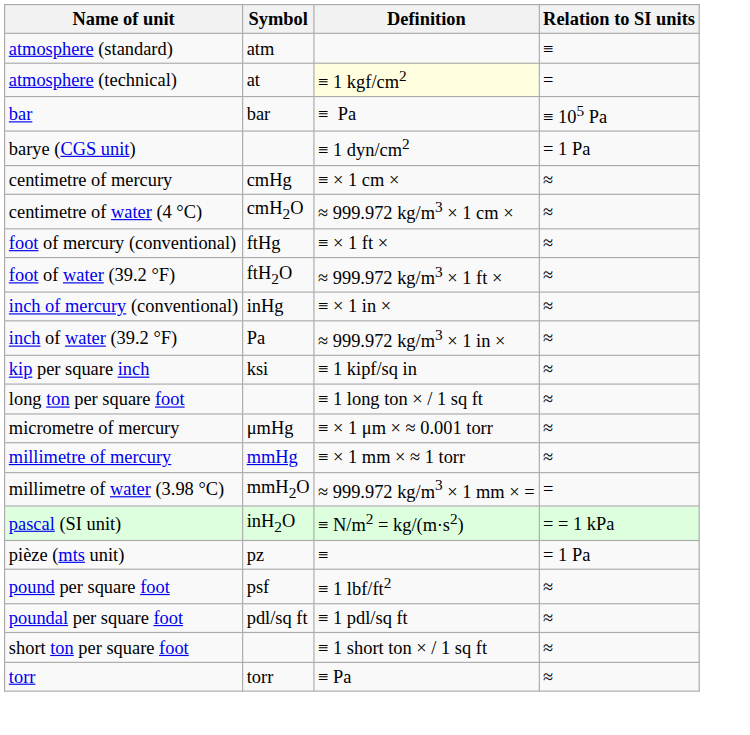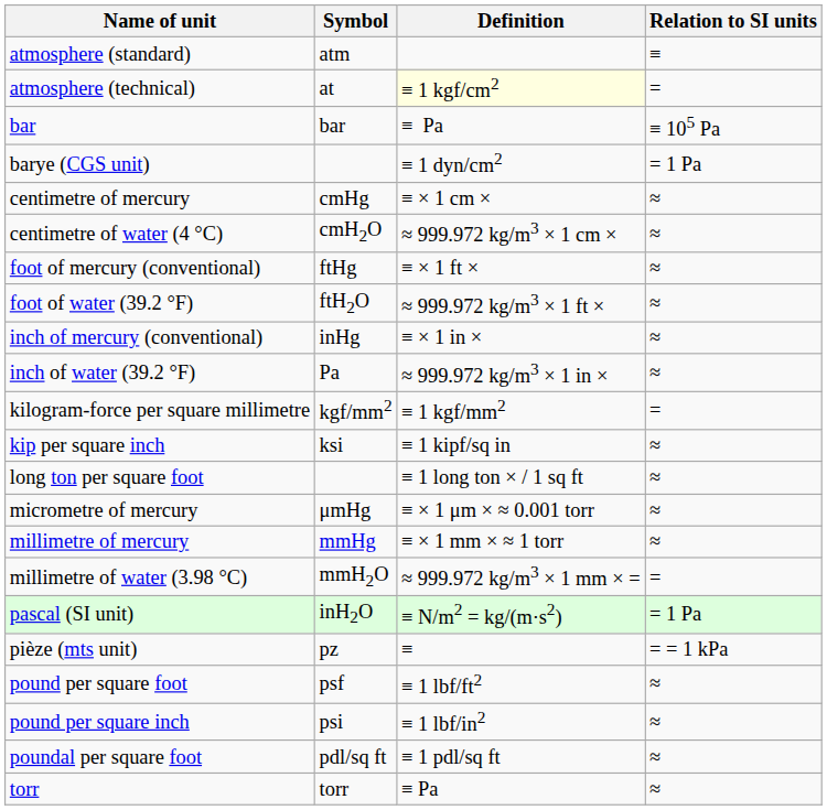+ row: kilogram-force per square millimetre | kgf/mm2 | ≡ 1 kgf/mm2 | =
pascal (SI unit) | Relation to SI units: = = 1 kPa -> = 1 Pa
pièze (mts unit) | Relation to SI units: = 1 Pa -> = = 1 kPa
+ row: pound per square inch | psi | ≡ 1 lbf/in2 | ≈
- row: short ton per square foot | ≡ 1 short ton × / 1 sq ft | ≈
